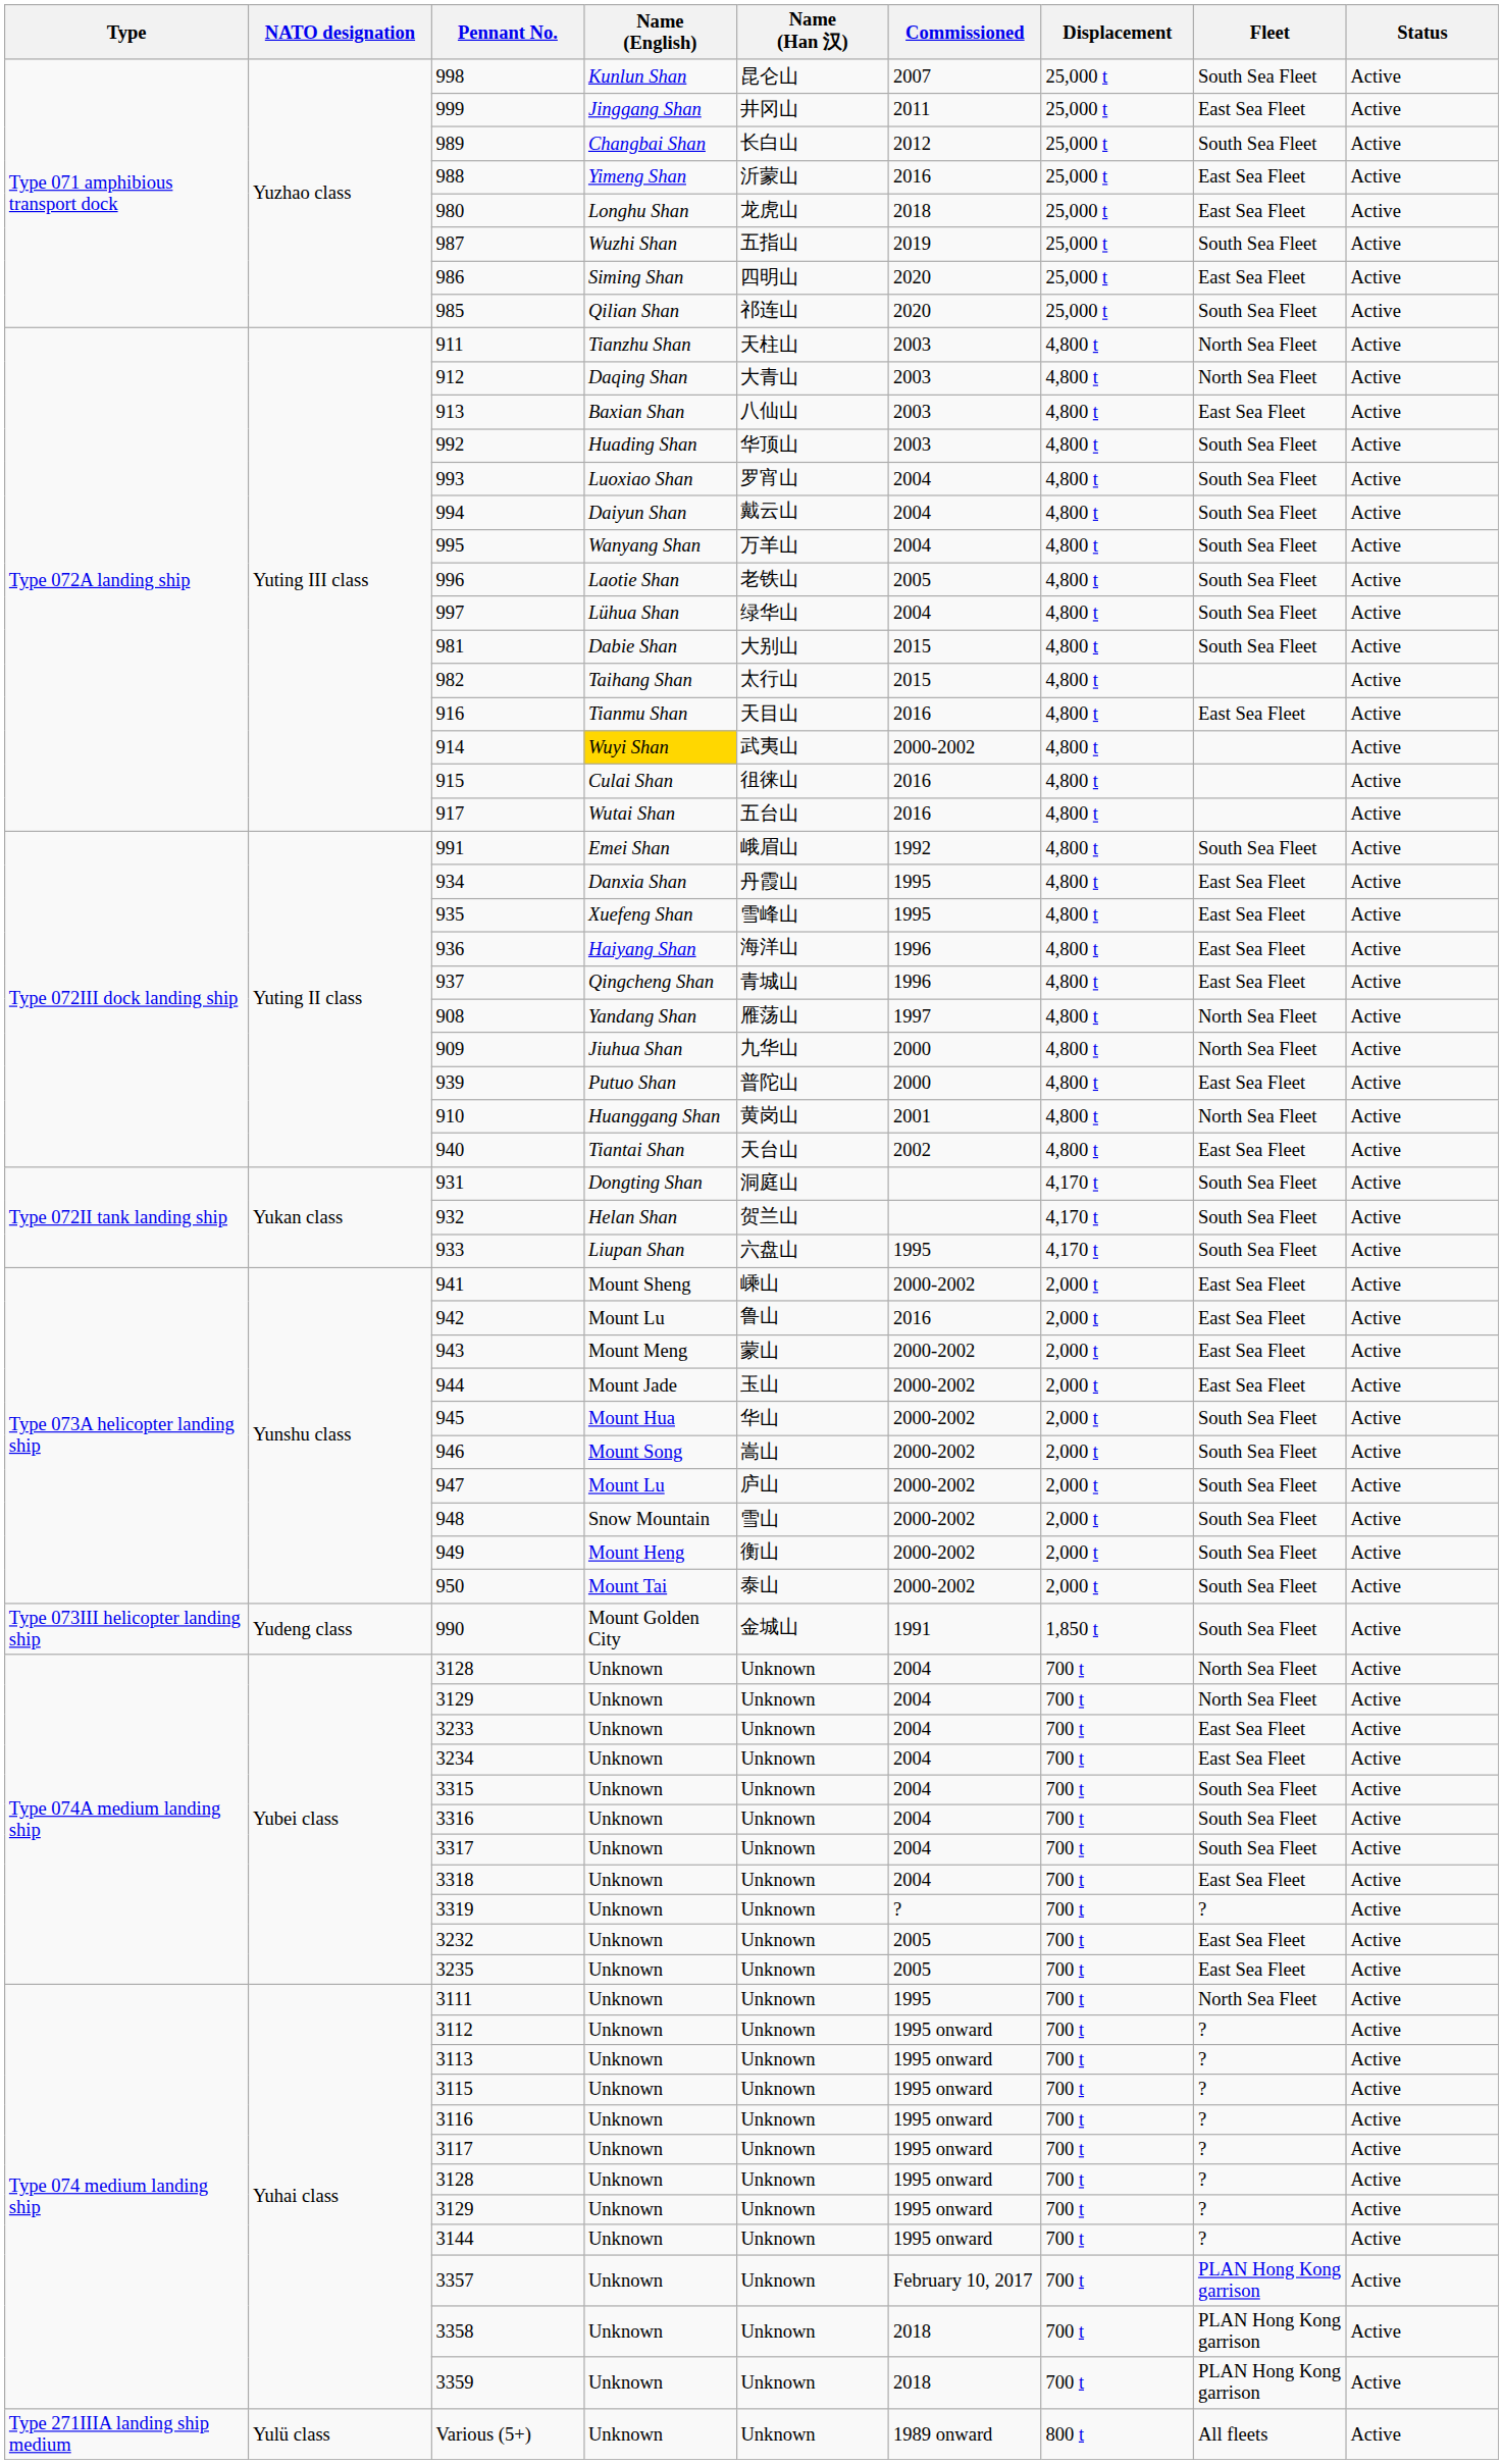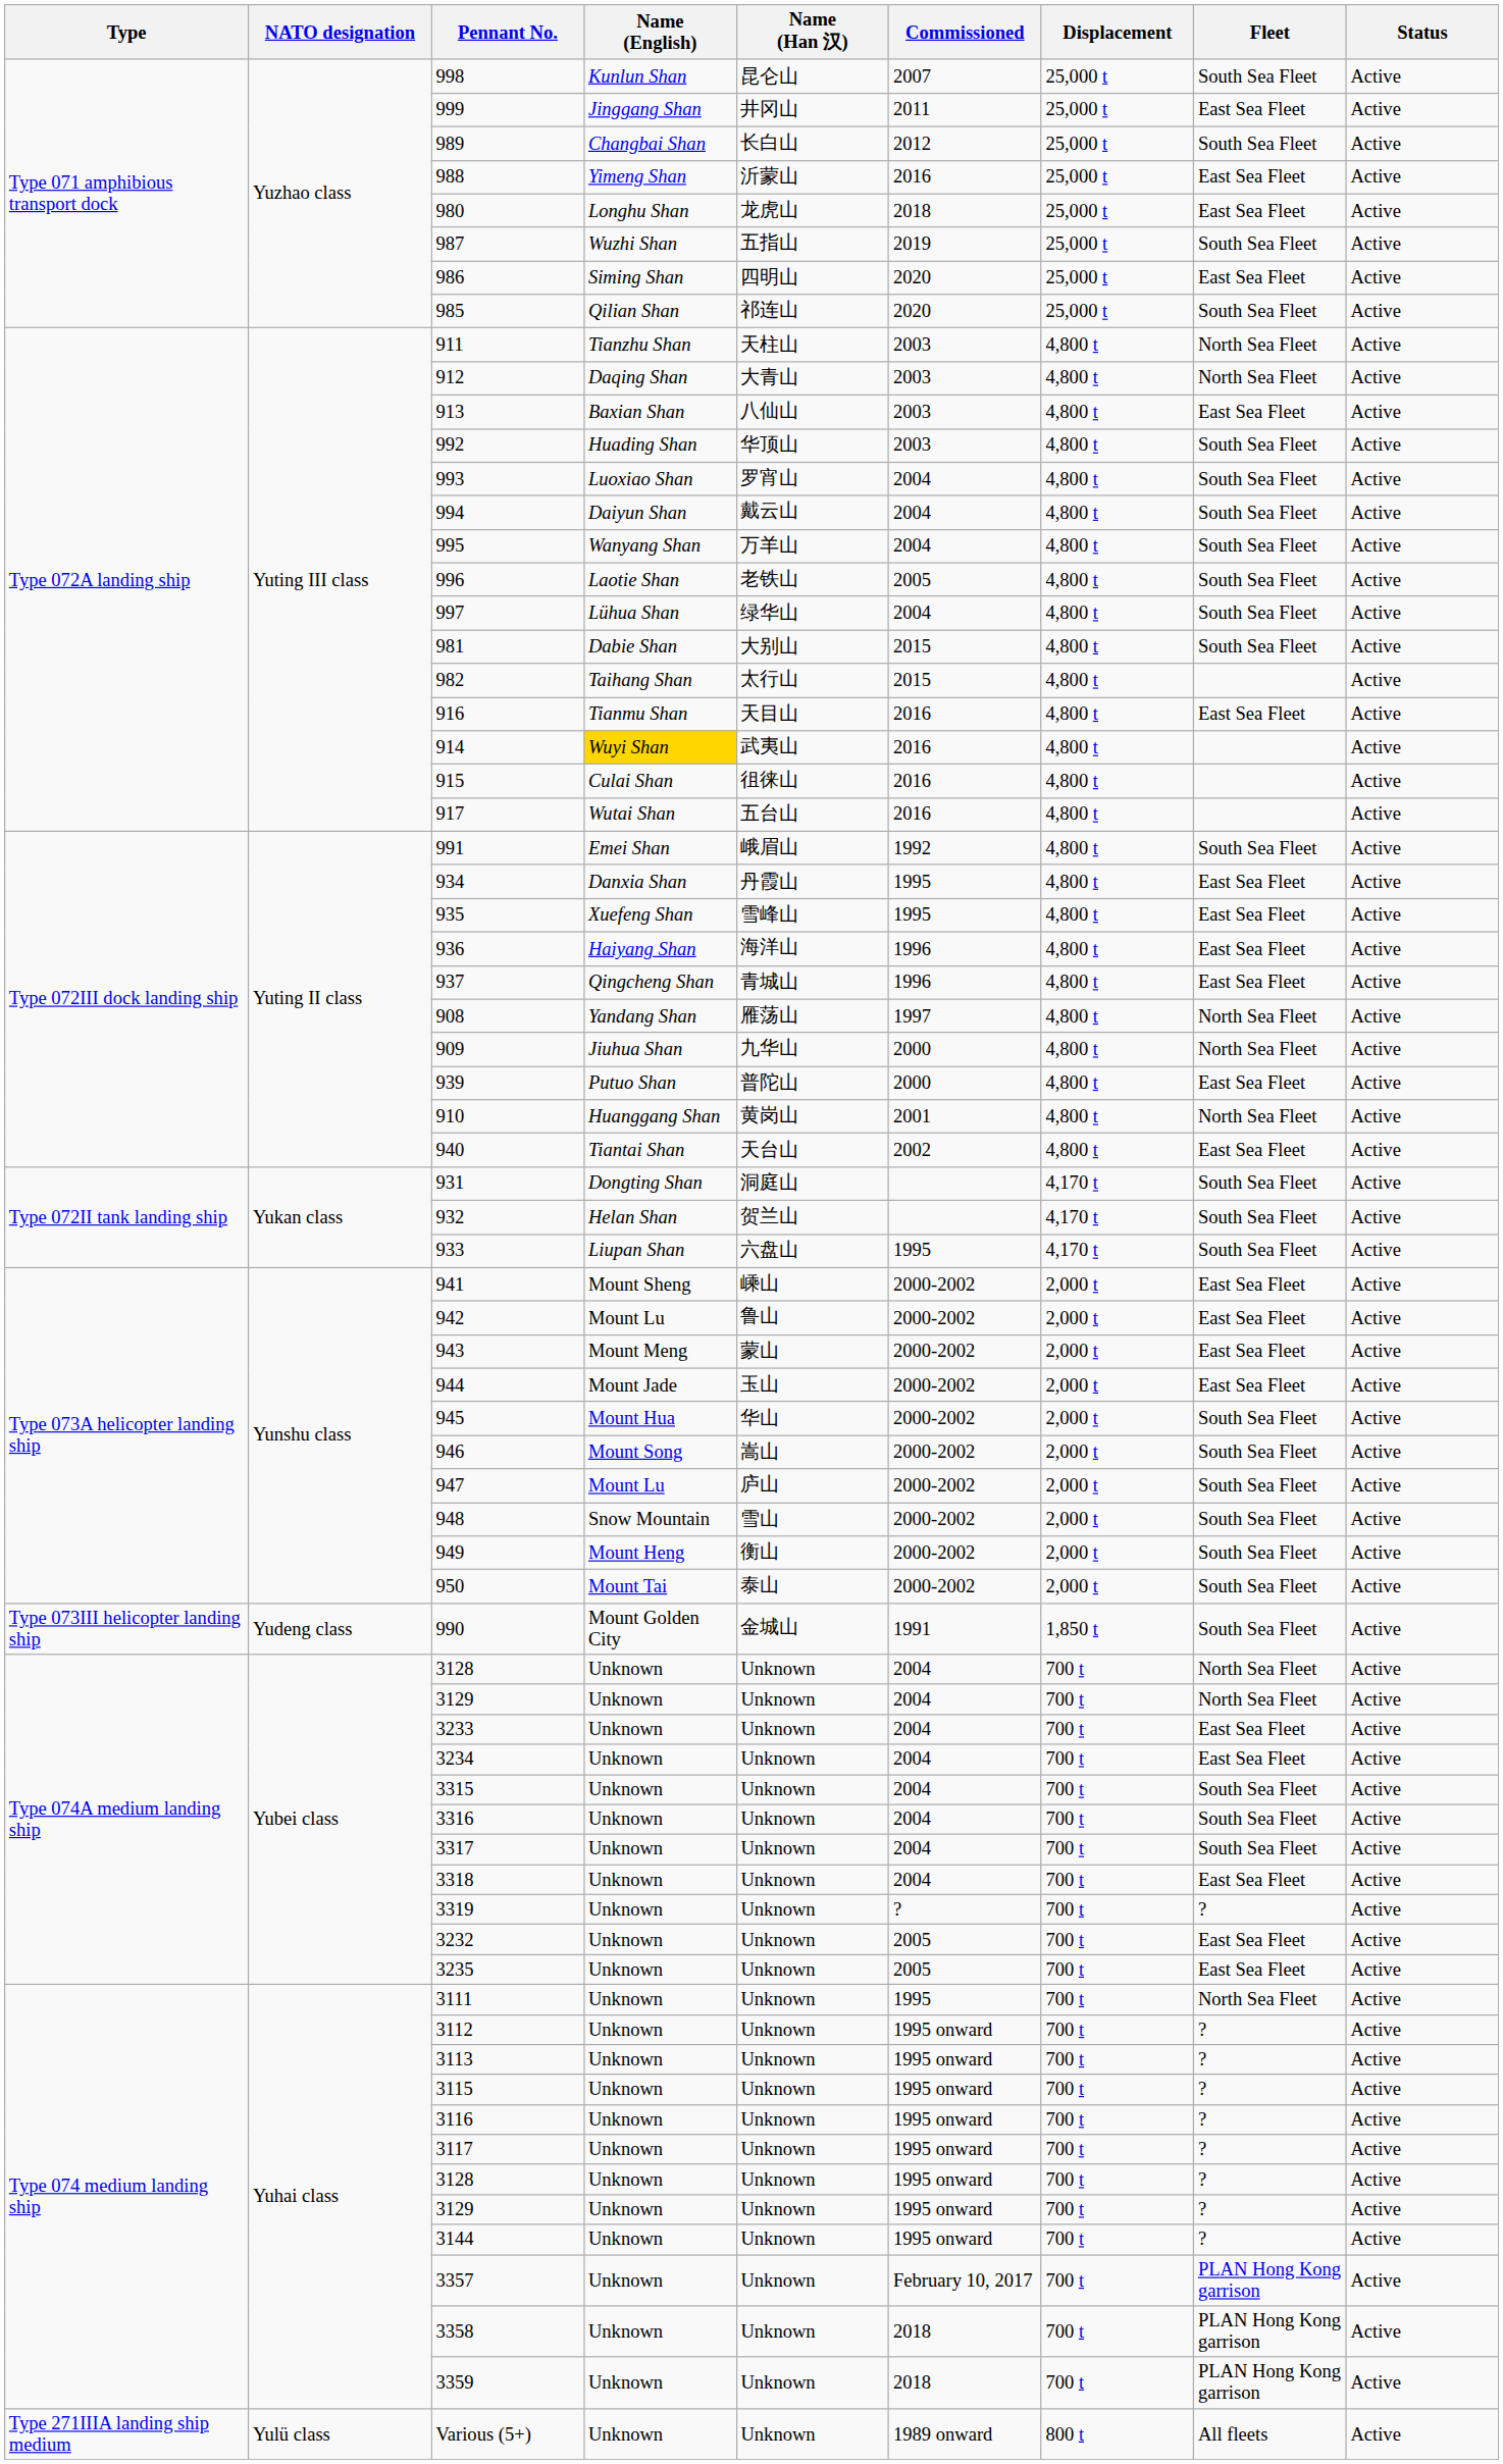914 | Commissioned: 2000-2002 -> 2016
942 | Commissioned: 2016 -> 2000-2002
